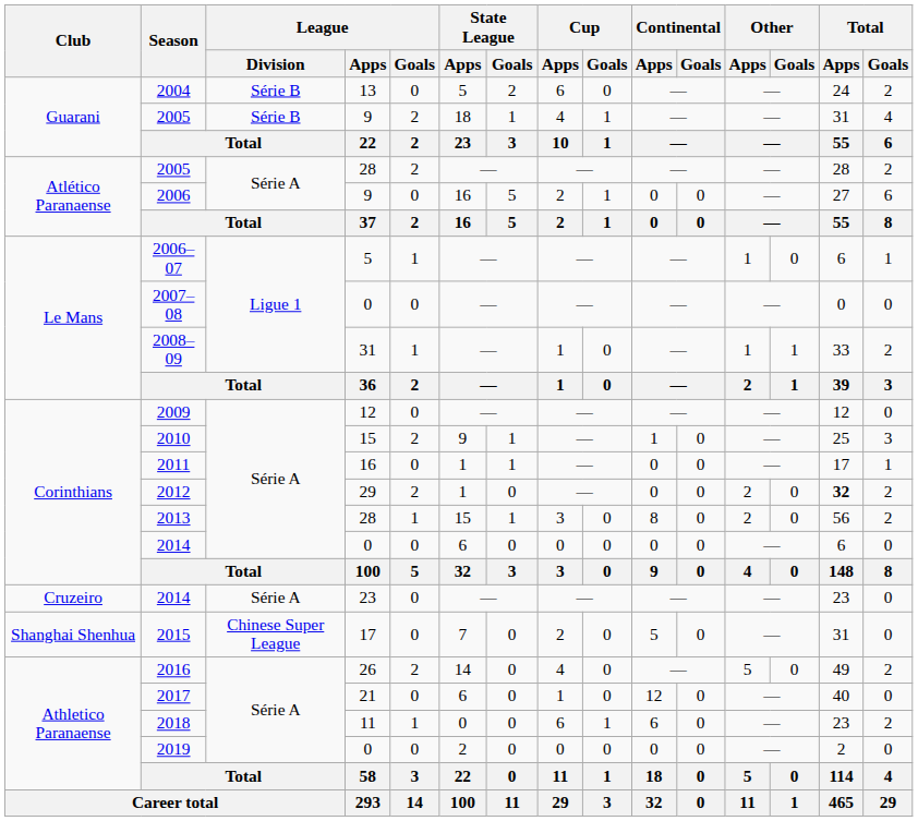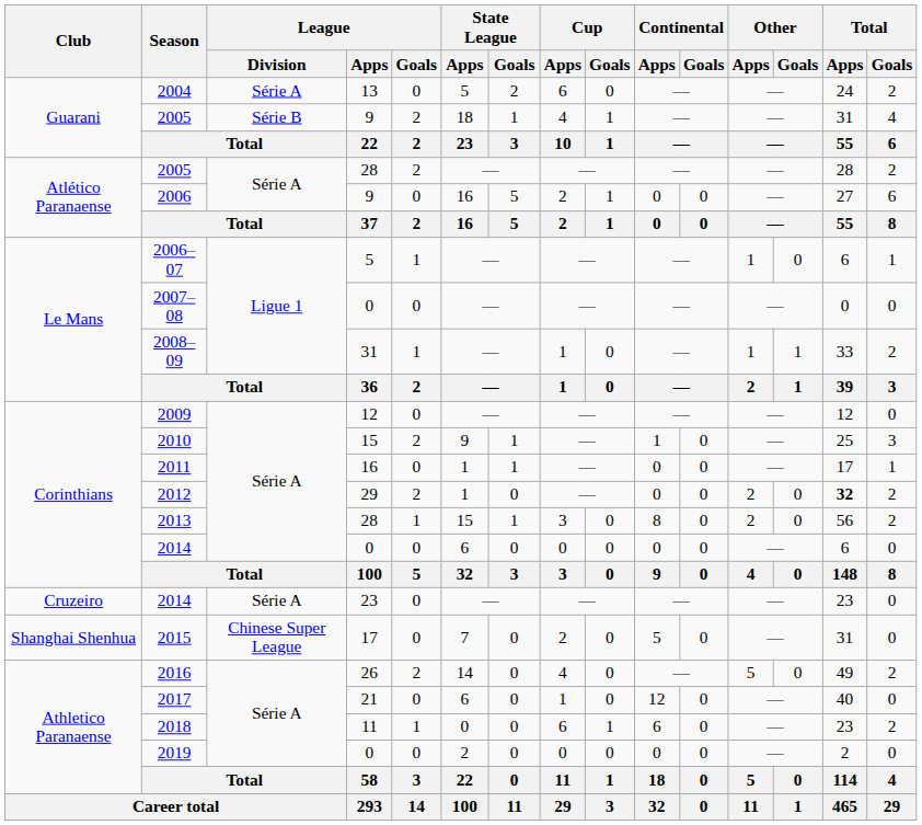2004 | League / Division: Série B -> Série A
